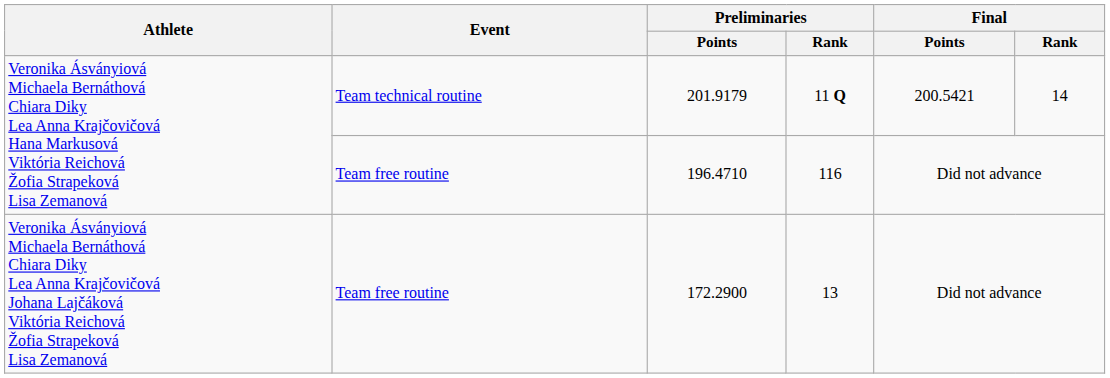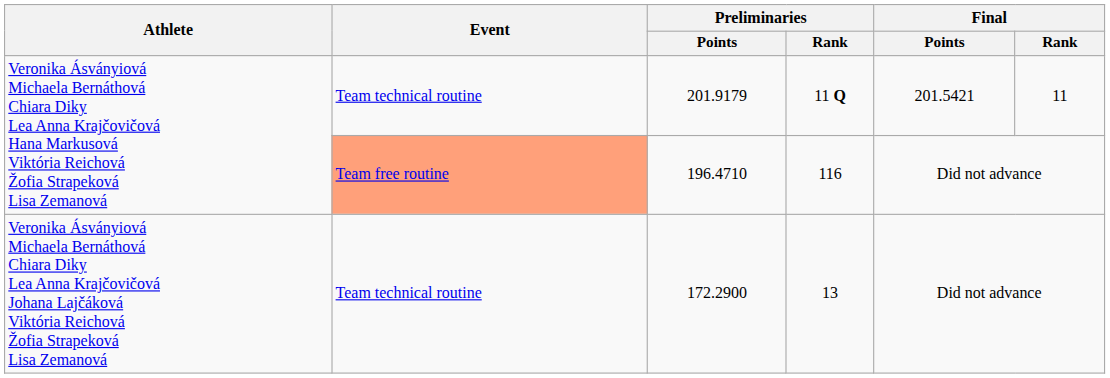201.9179 | Final / Points: 200.5421 -> 201.5421
201.9179 | Final / Rank: 14 -> 11
196.4710 | Event: no background -> lightsalmon background
172.2900 | Event: Team free routine -> Team technical routine
